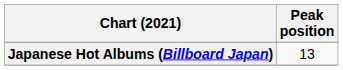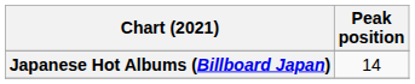Japanese Hot Albums (Billboard Japan) | Peak position: 13 -> 14
